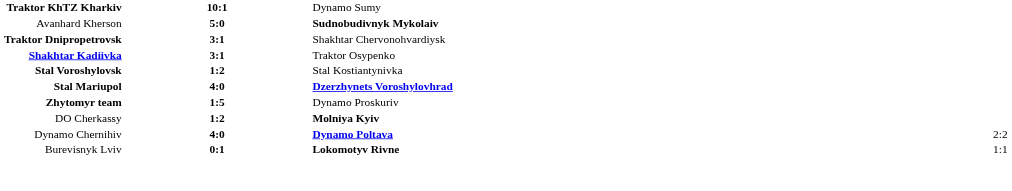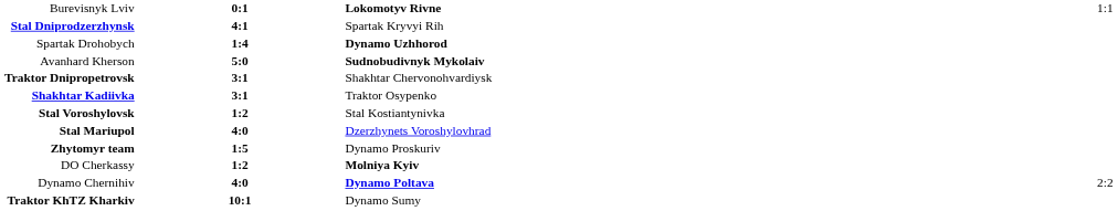rows swapped: Traktor KhTZ Kharkiv <-> Burevisnyk Lviv
+ row: Stal Dniprodzerzhynsk | 4:1 | Spartak Kryvyi Rih
+ row: Spartak Drohobych | 1:4 | Dynamo Uzhhorod
Stal Mariupol | column 3: bold -> normal
